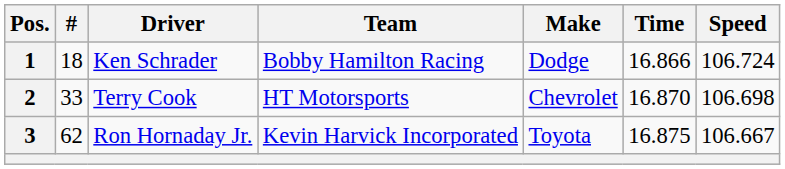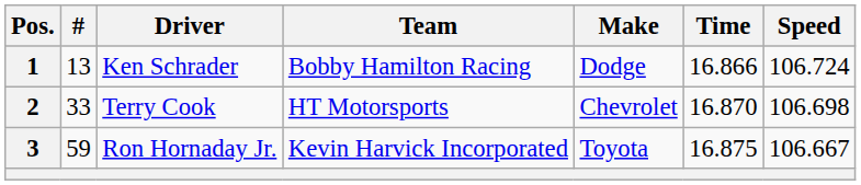1 | #: 18 -> 13
3 | #: 62 -> 59
